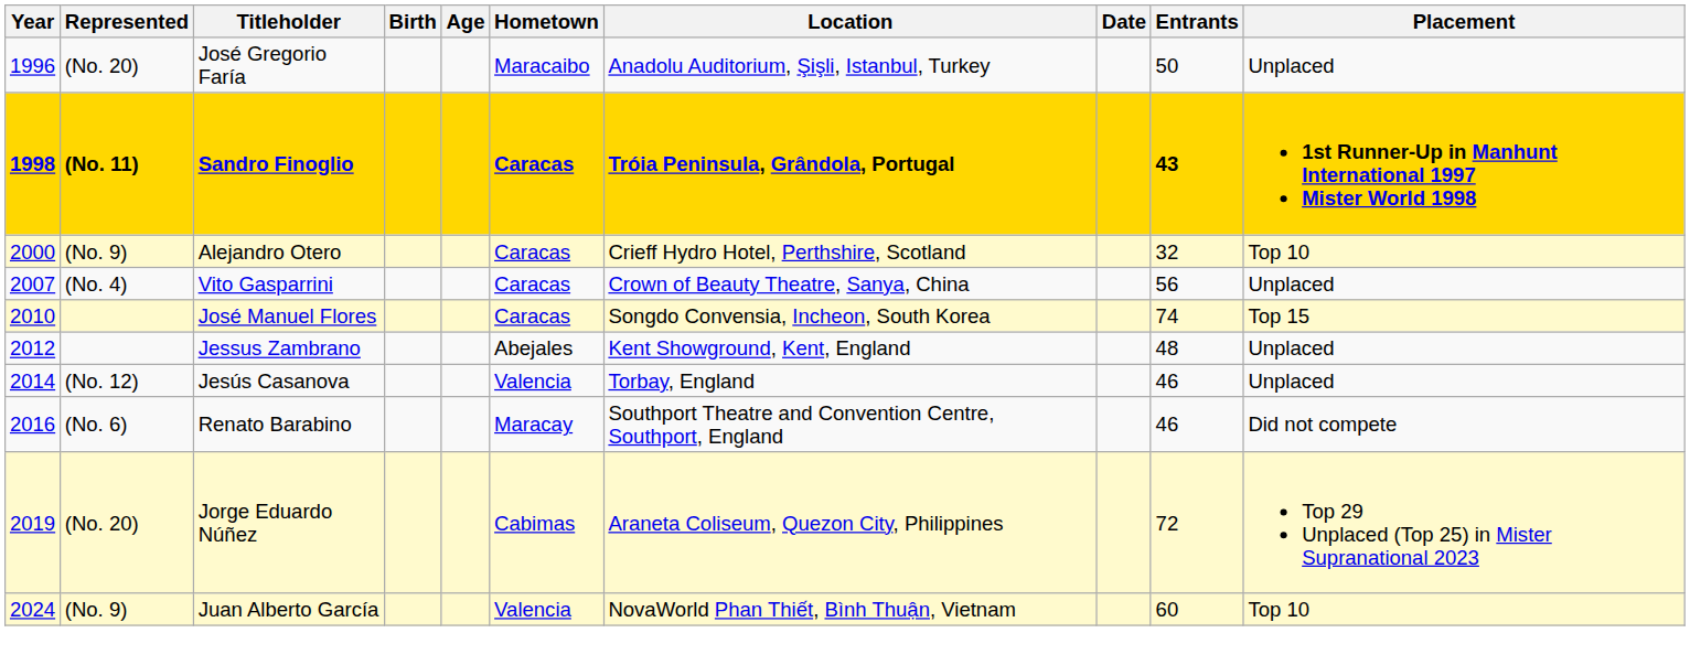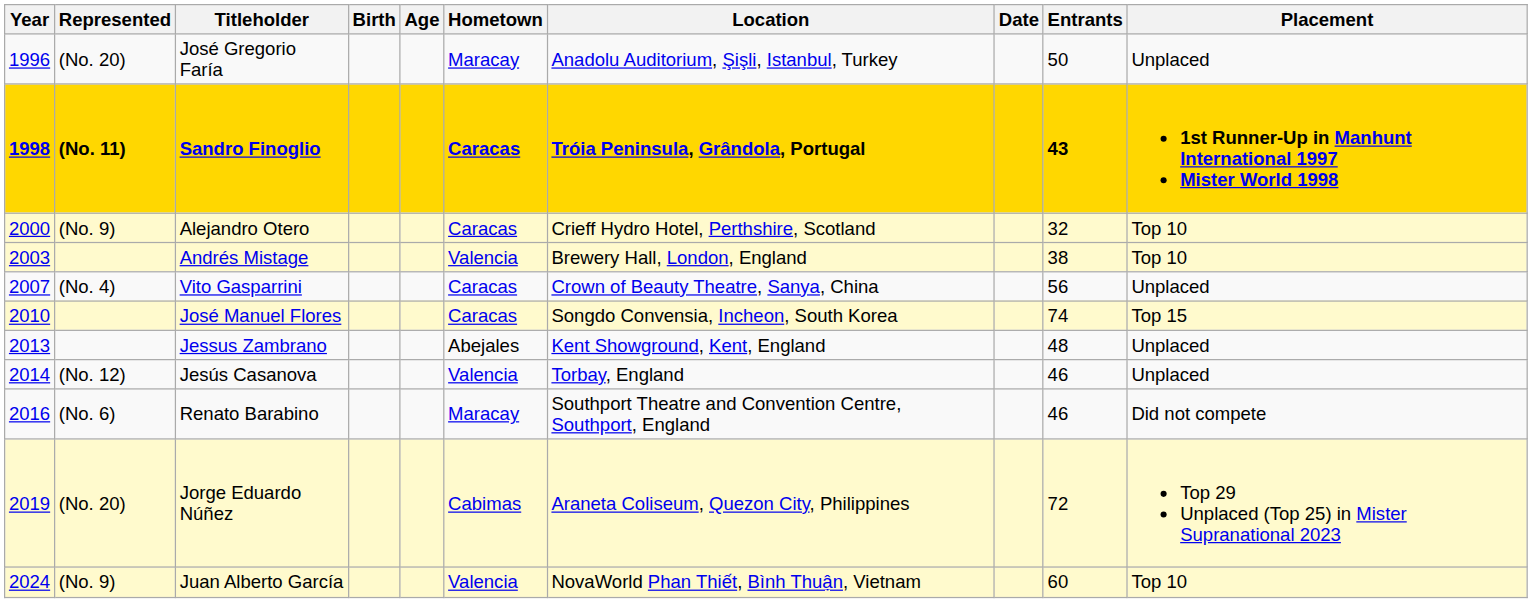José Gregorio Faría | Hometown: Maracaibo -> Maracay
+ row: 2003 | Andrés Mistage | Valencia | Brewery Hall, London, England | 38 | Top 10
Jessus Zambrano | Year: 2012 -> 2013
